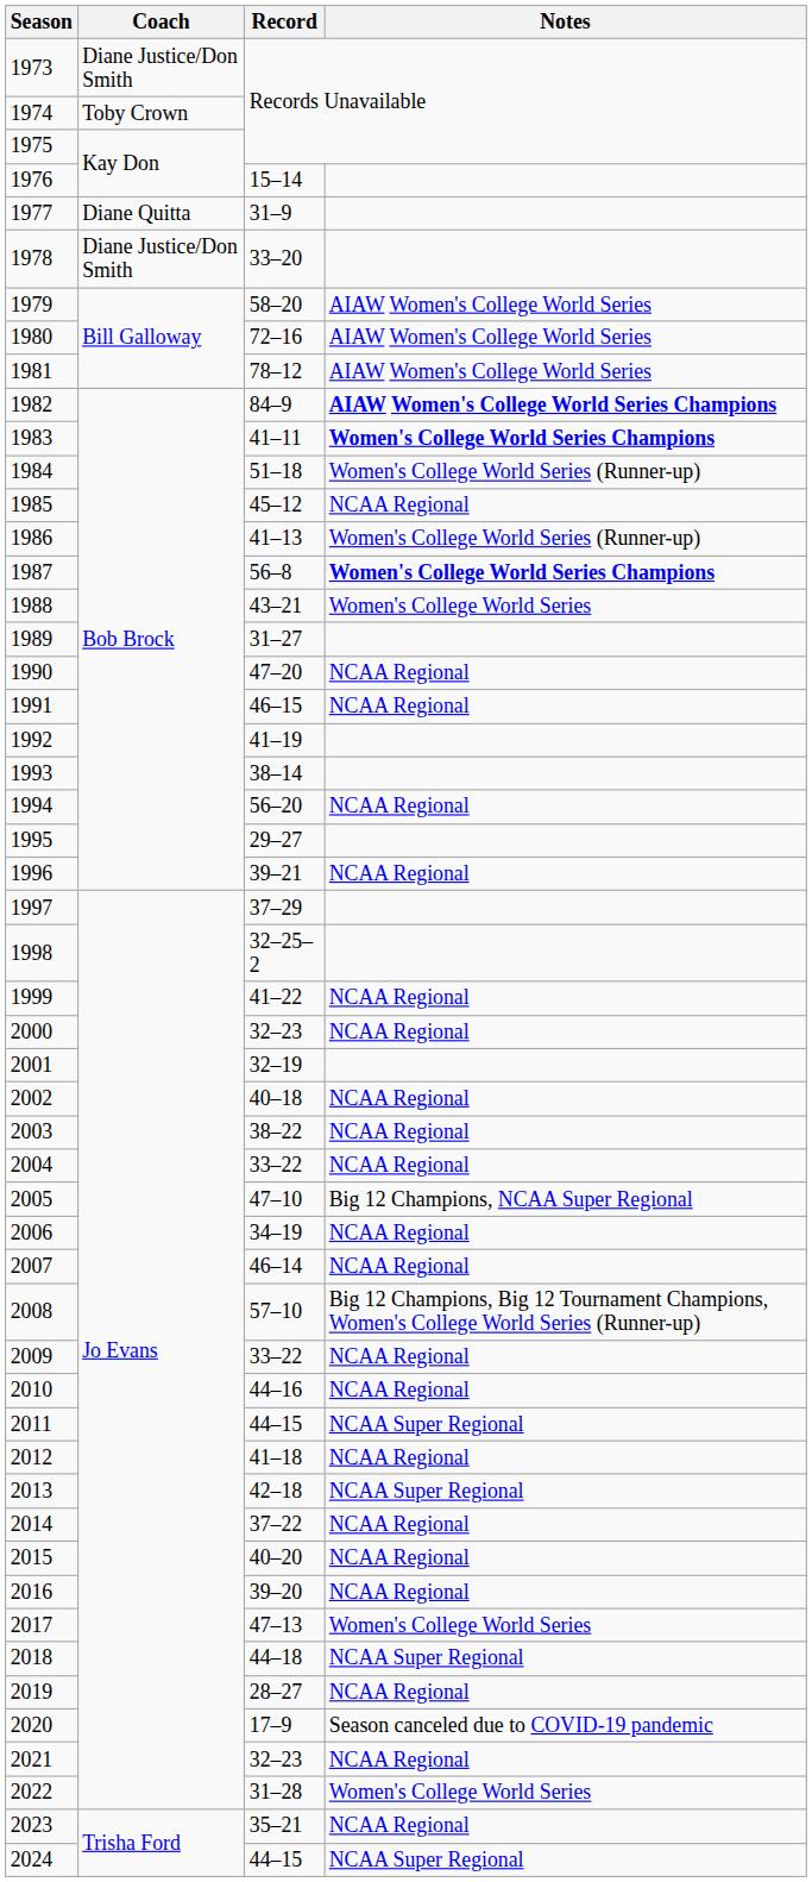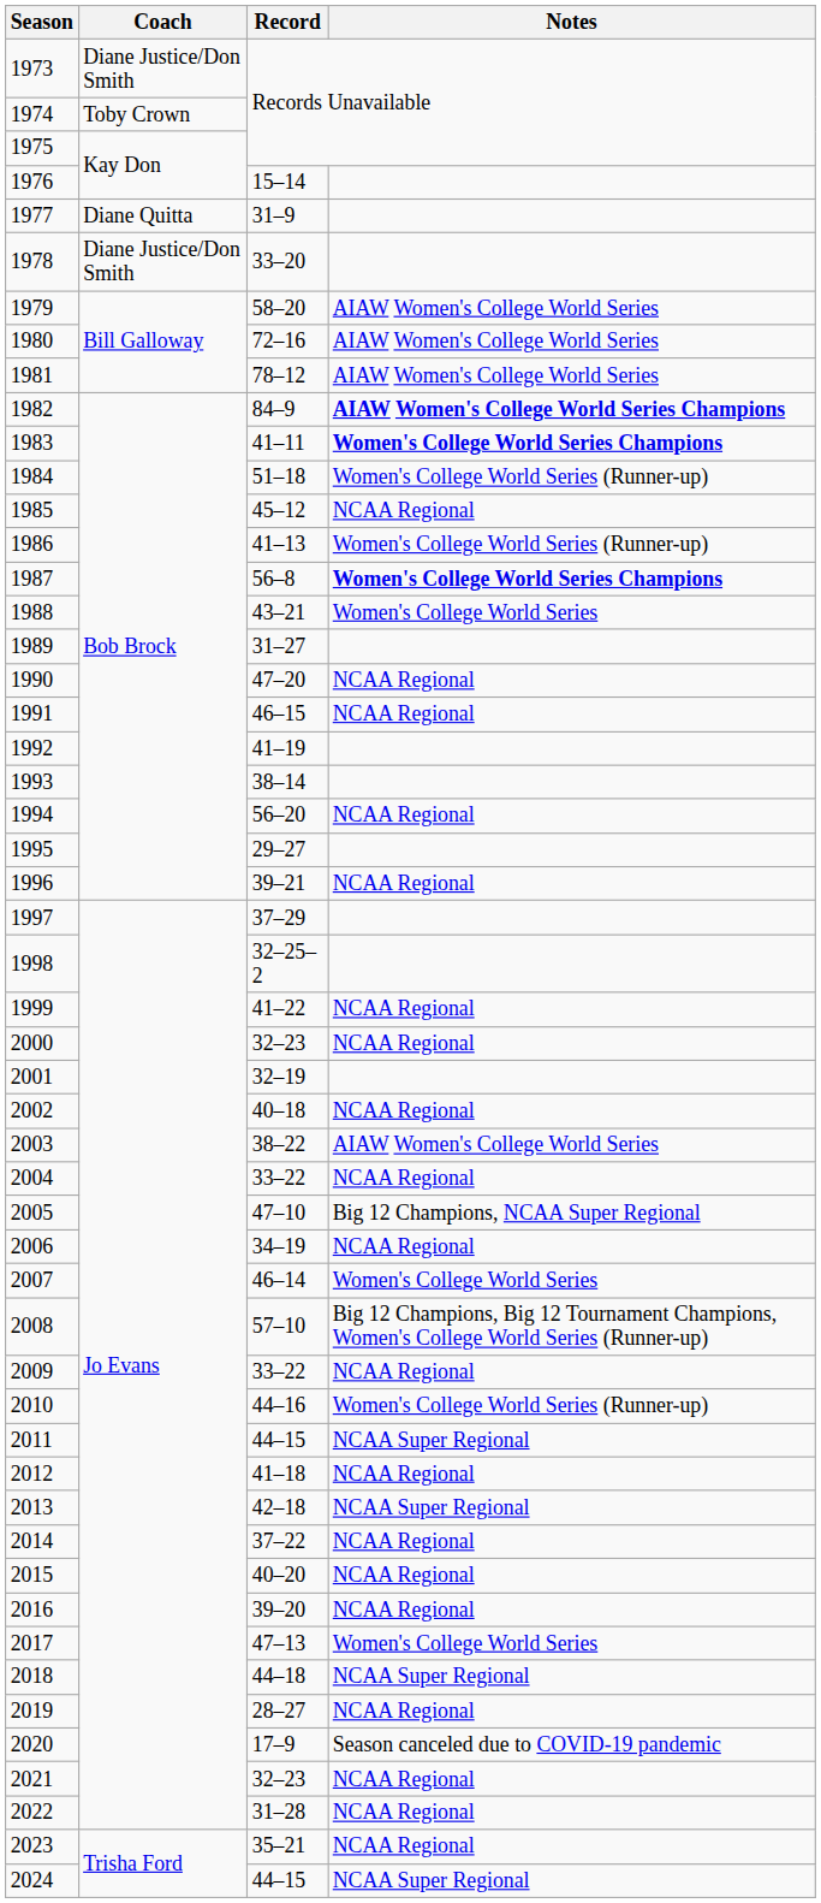2003 | Notes: NCAA Regional -> AIAW Women's College World Series
2007 | Notes: NCAA Regional -> Women's College World Series
2010 | Notes: NCAA Regional -> Women's College World Series (Runner-up)
2022 | Notes: Women's College World Series -> NCAA Regional
